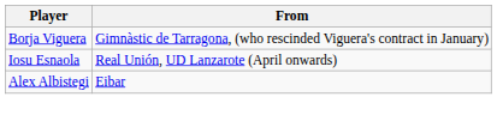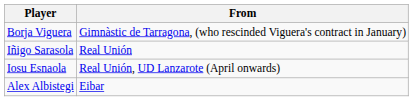+ row: Iñigo Sarasola | Real Unión
